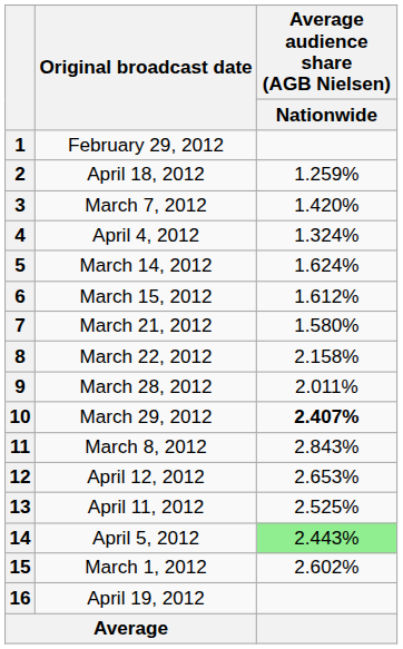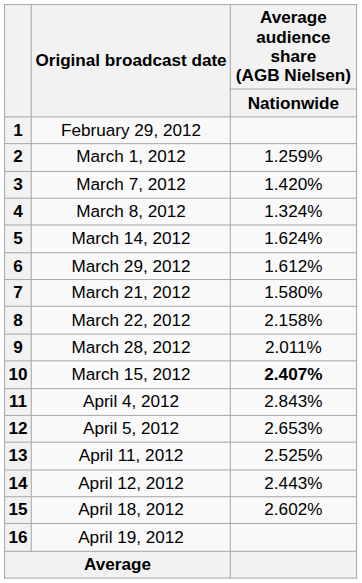2 | Original broadcast date: April 18, 2012 -> March 1, 2012
4 | Original broadcast date: April 4, 2012 -> March 8, 2012
6 | Original broadcast date: March 15, 2012 -> March 29, 2012
10 | Original broadcast date: March 29, 2012 -> March 15, 2012
11 | Original broadcast date: March 8, 2012 -> April 4, 2012
12 | Original broadcast date: April 12, 2012 -> April 5, 2012
14 | Original broadcast date: April 5, 2012 -> April 12, 2012
14 | Average audience share (AGB Nielsen) / Nationwide: lightgreen background -> no background
15 | Original broadcast date: March 1, 2012 -> April 18, 2012
